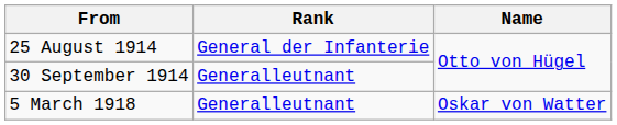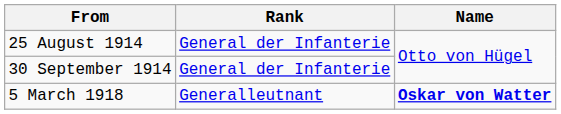30 September 1914 | Rank: Generalleutnant -> General der Infanterie
5 March 1918 | Name: normal -> bold
